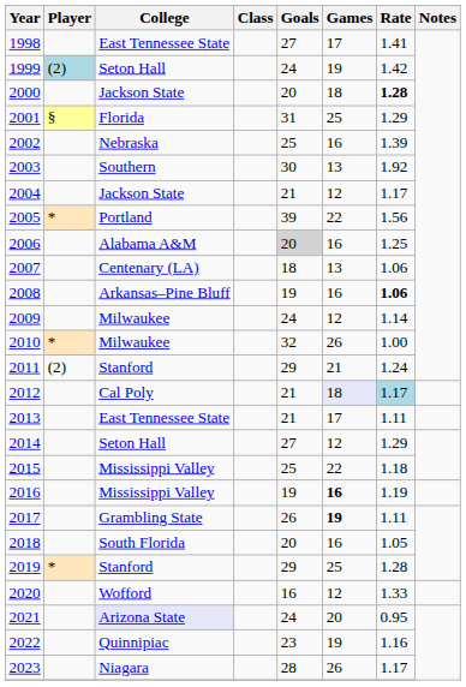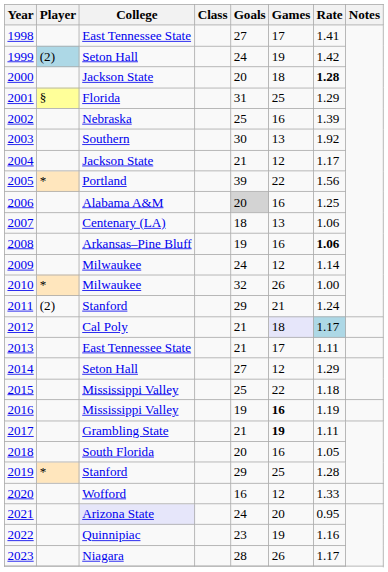2017 | Goals: 26 -> 21
